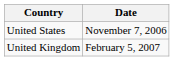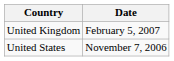rows swapped: United States <-> United Kingdom
